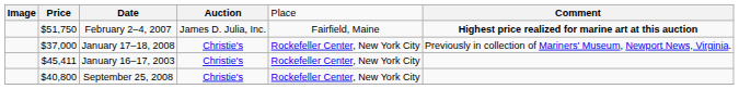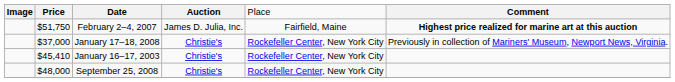January 16–17, 2003 | column 2: $45,411 -> $45,410
September 25, 2008 | column 2: $40,800 -> $48,000
